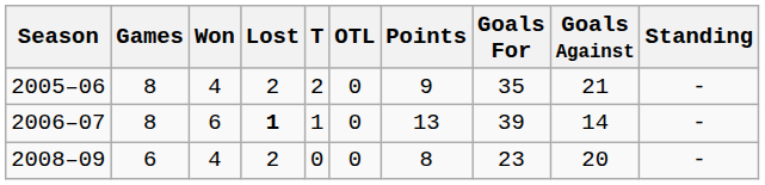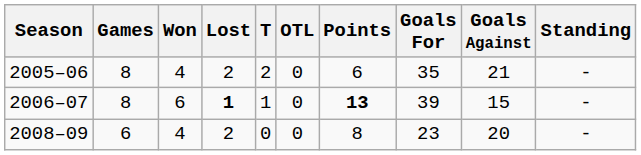2005–06 | Points: 9 -> 6
2006–07 | Points: normal -> bold
2006–07 | Goals Against: 14 -> 15
